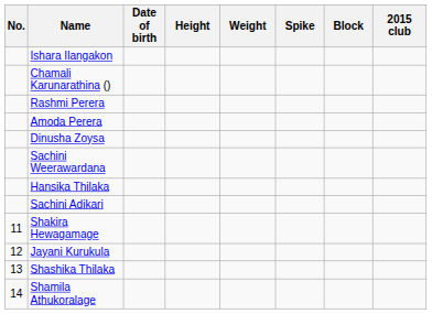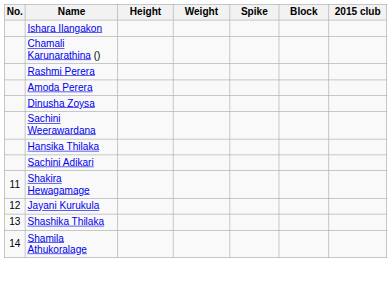- column: Date of birth
